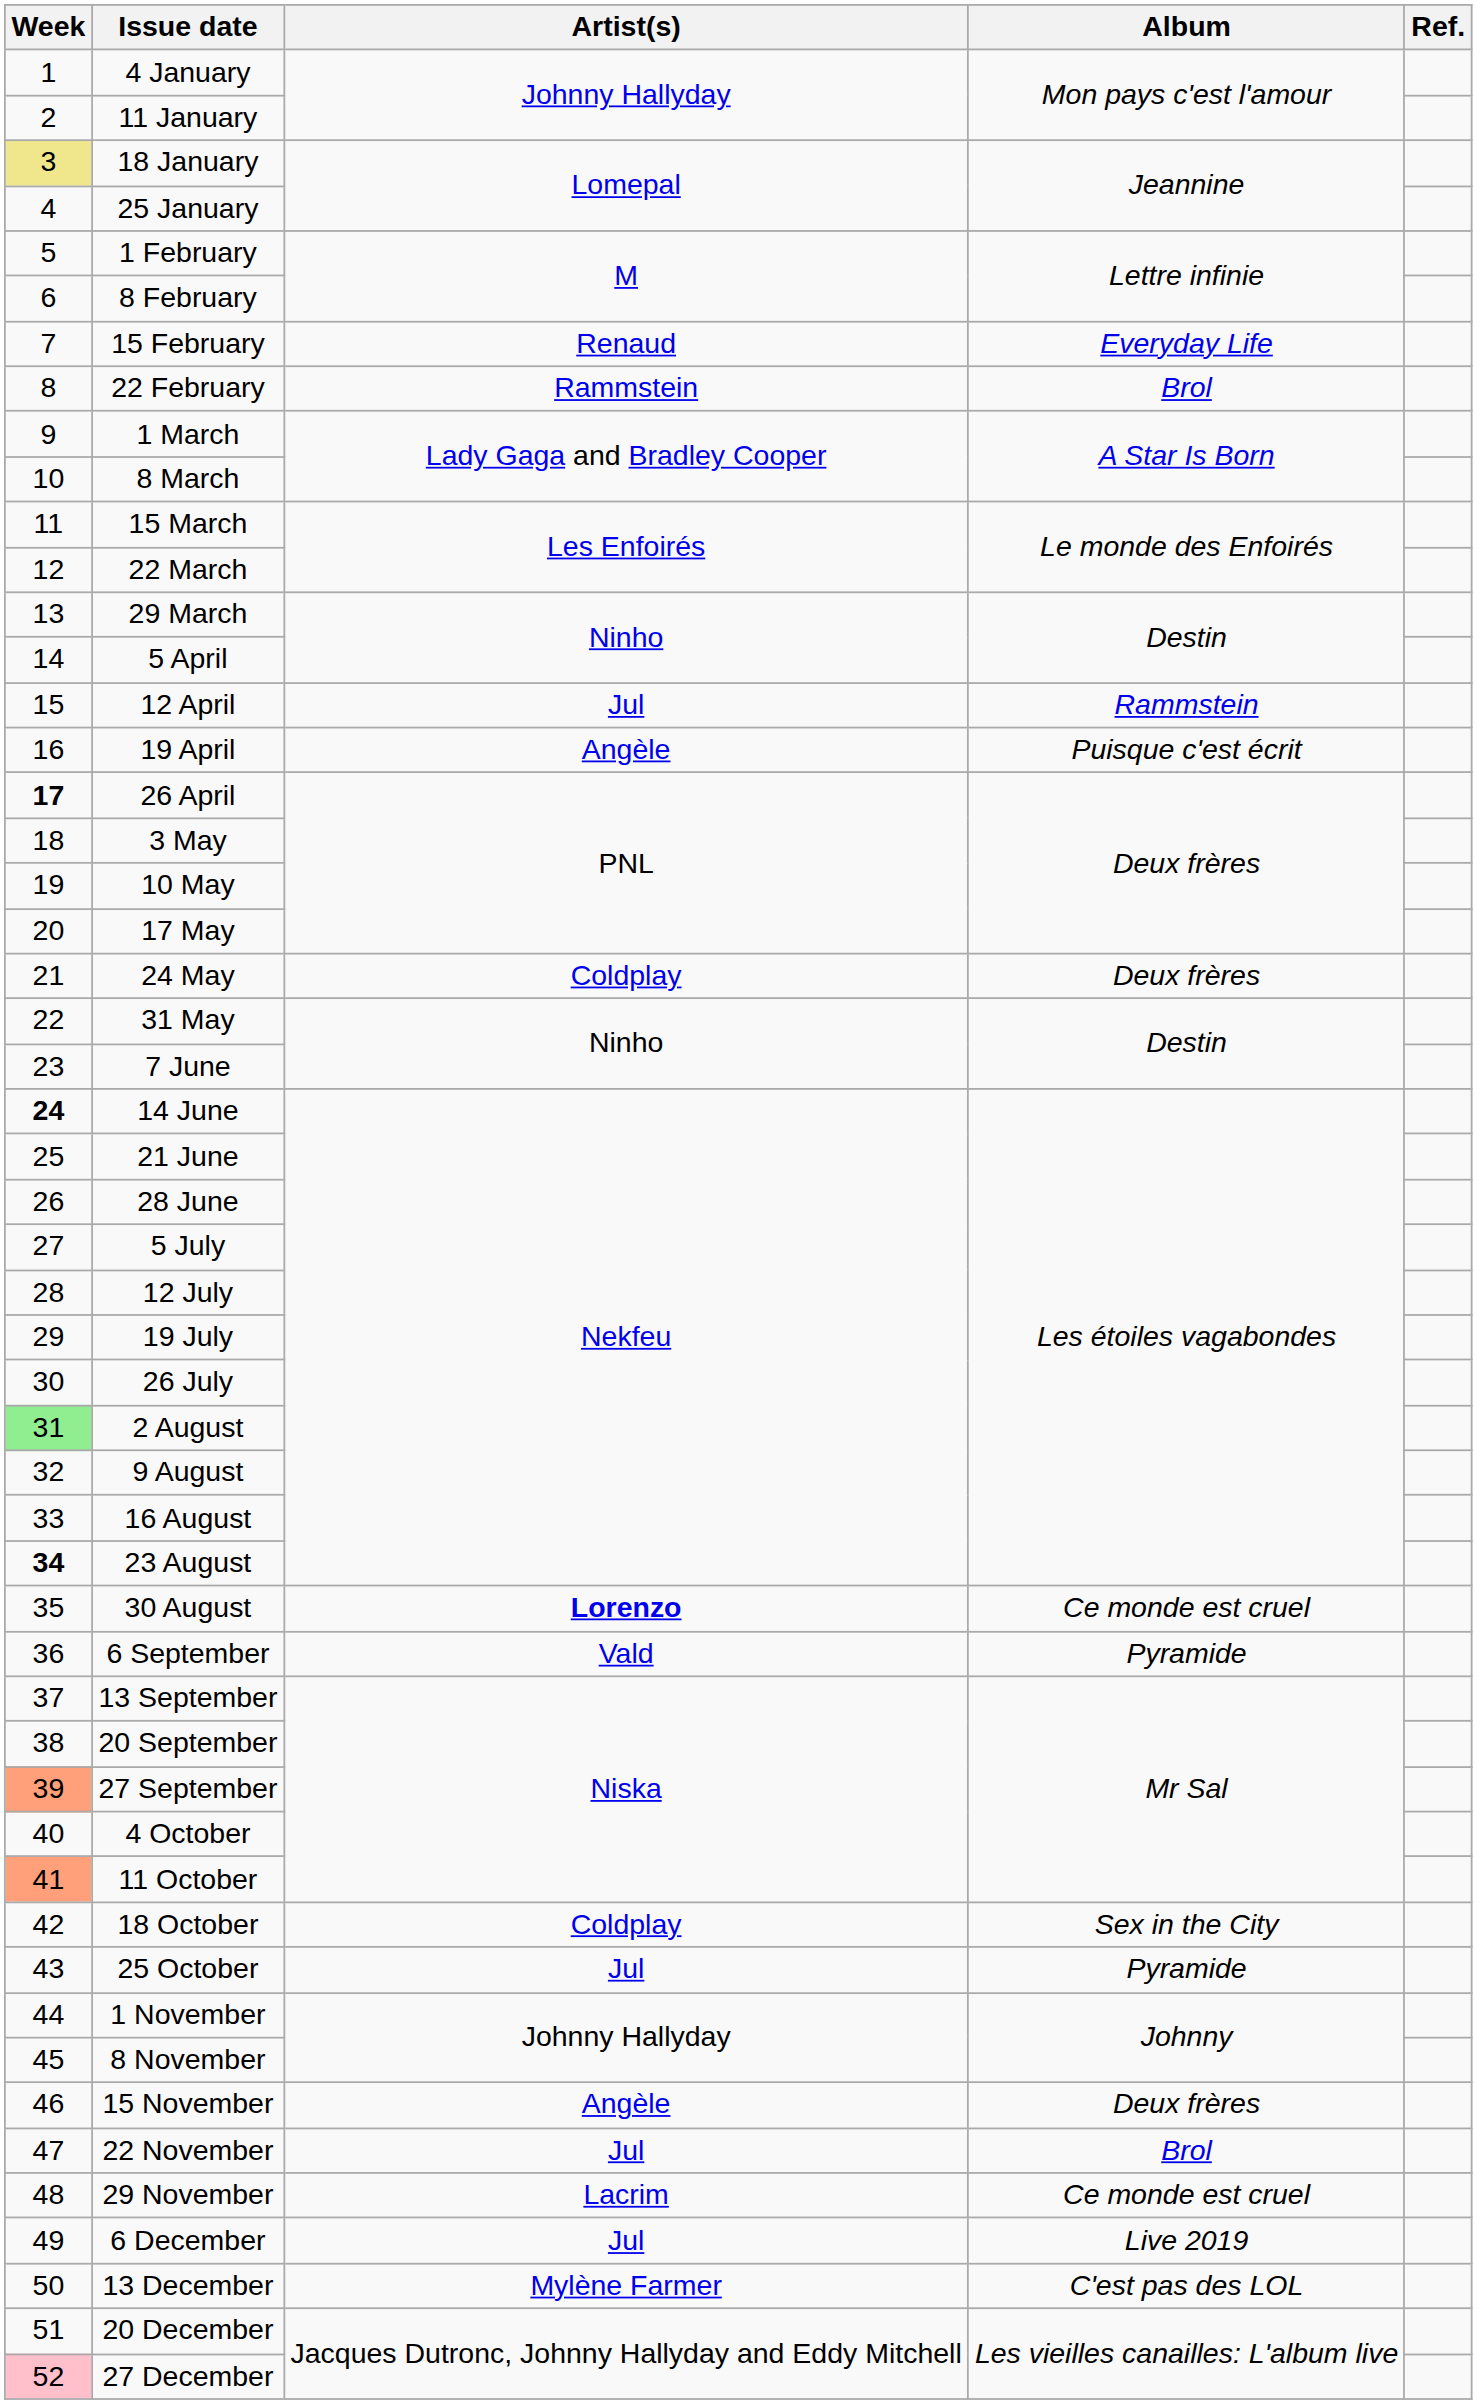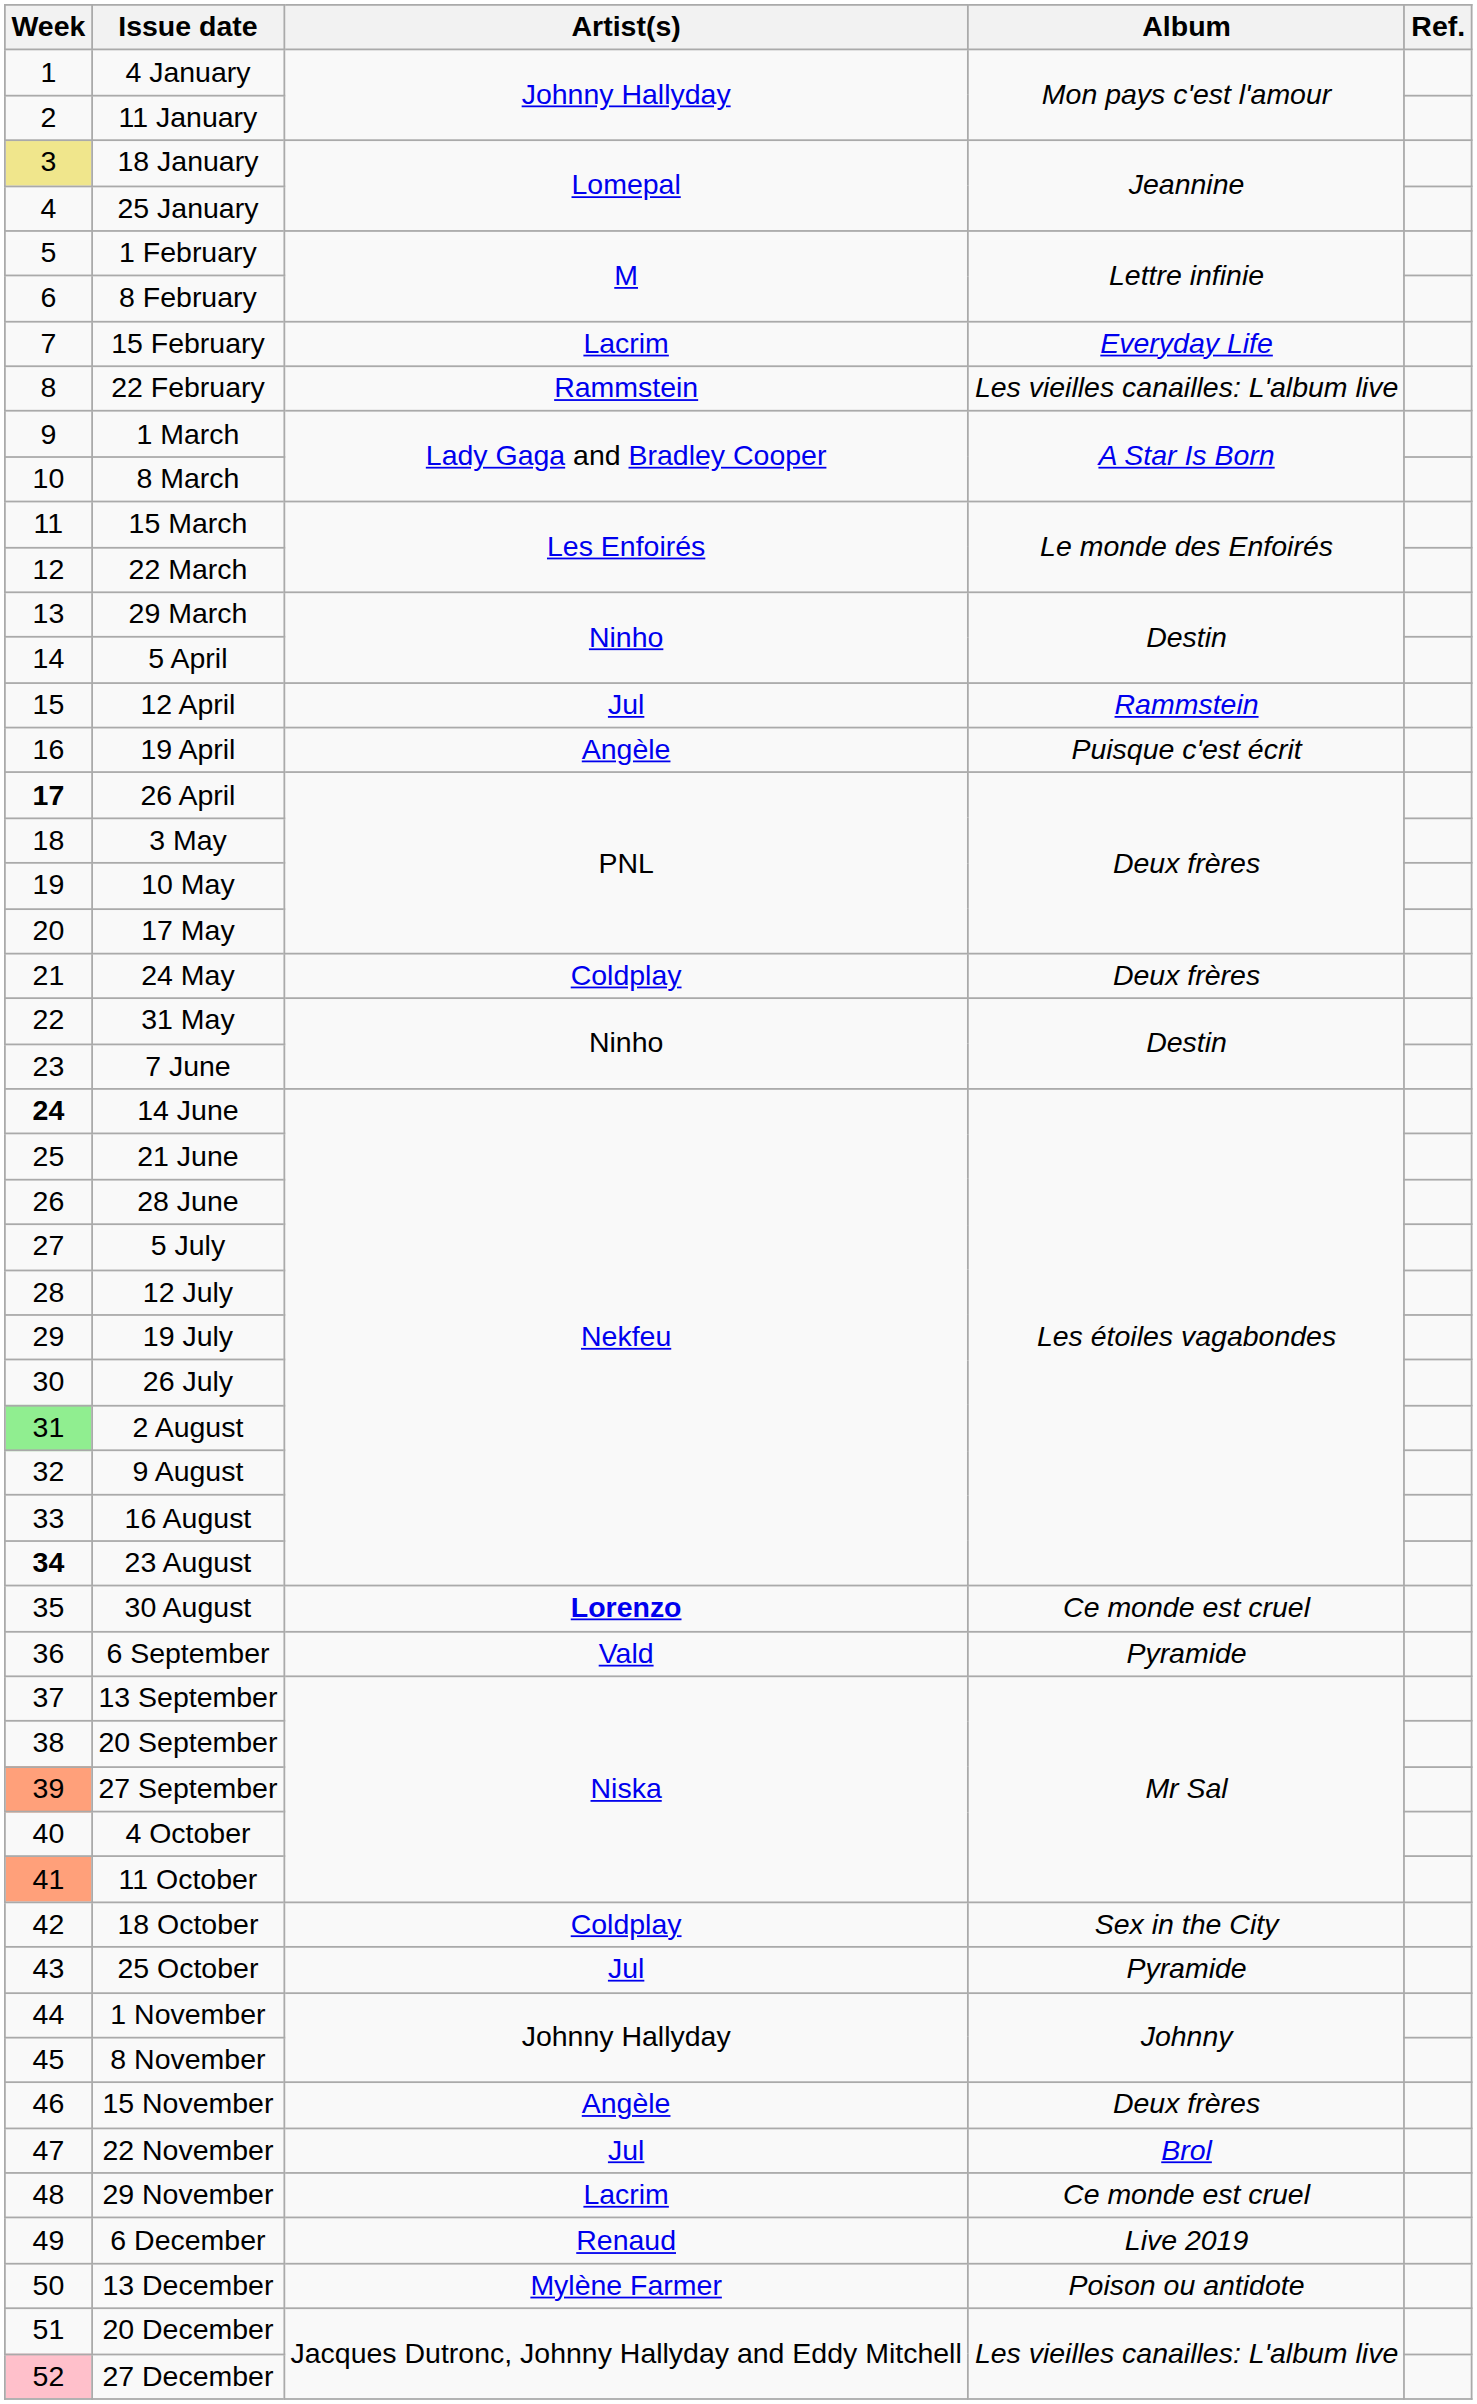15 February | Artist(s): Renaud -> Lacrim
22 February | Album: Brol -> Les vieilles canailles: L'album live
6 December | Artist(s): Jul -> Renaud
13 December | Album: C'est pas des LOL -> Poison ou antidote
